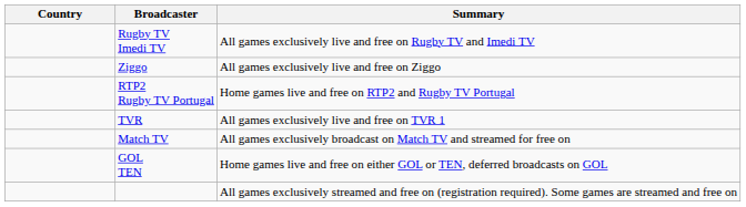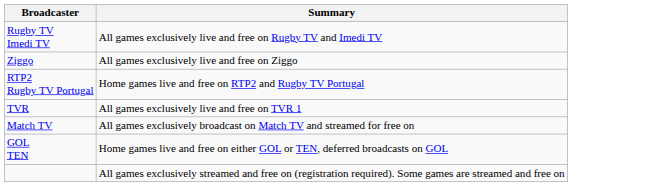- column: Country
